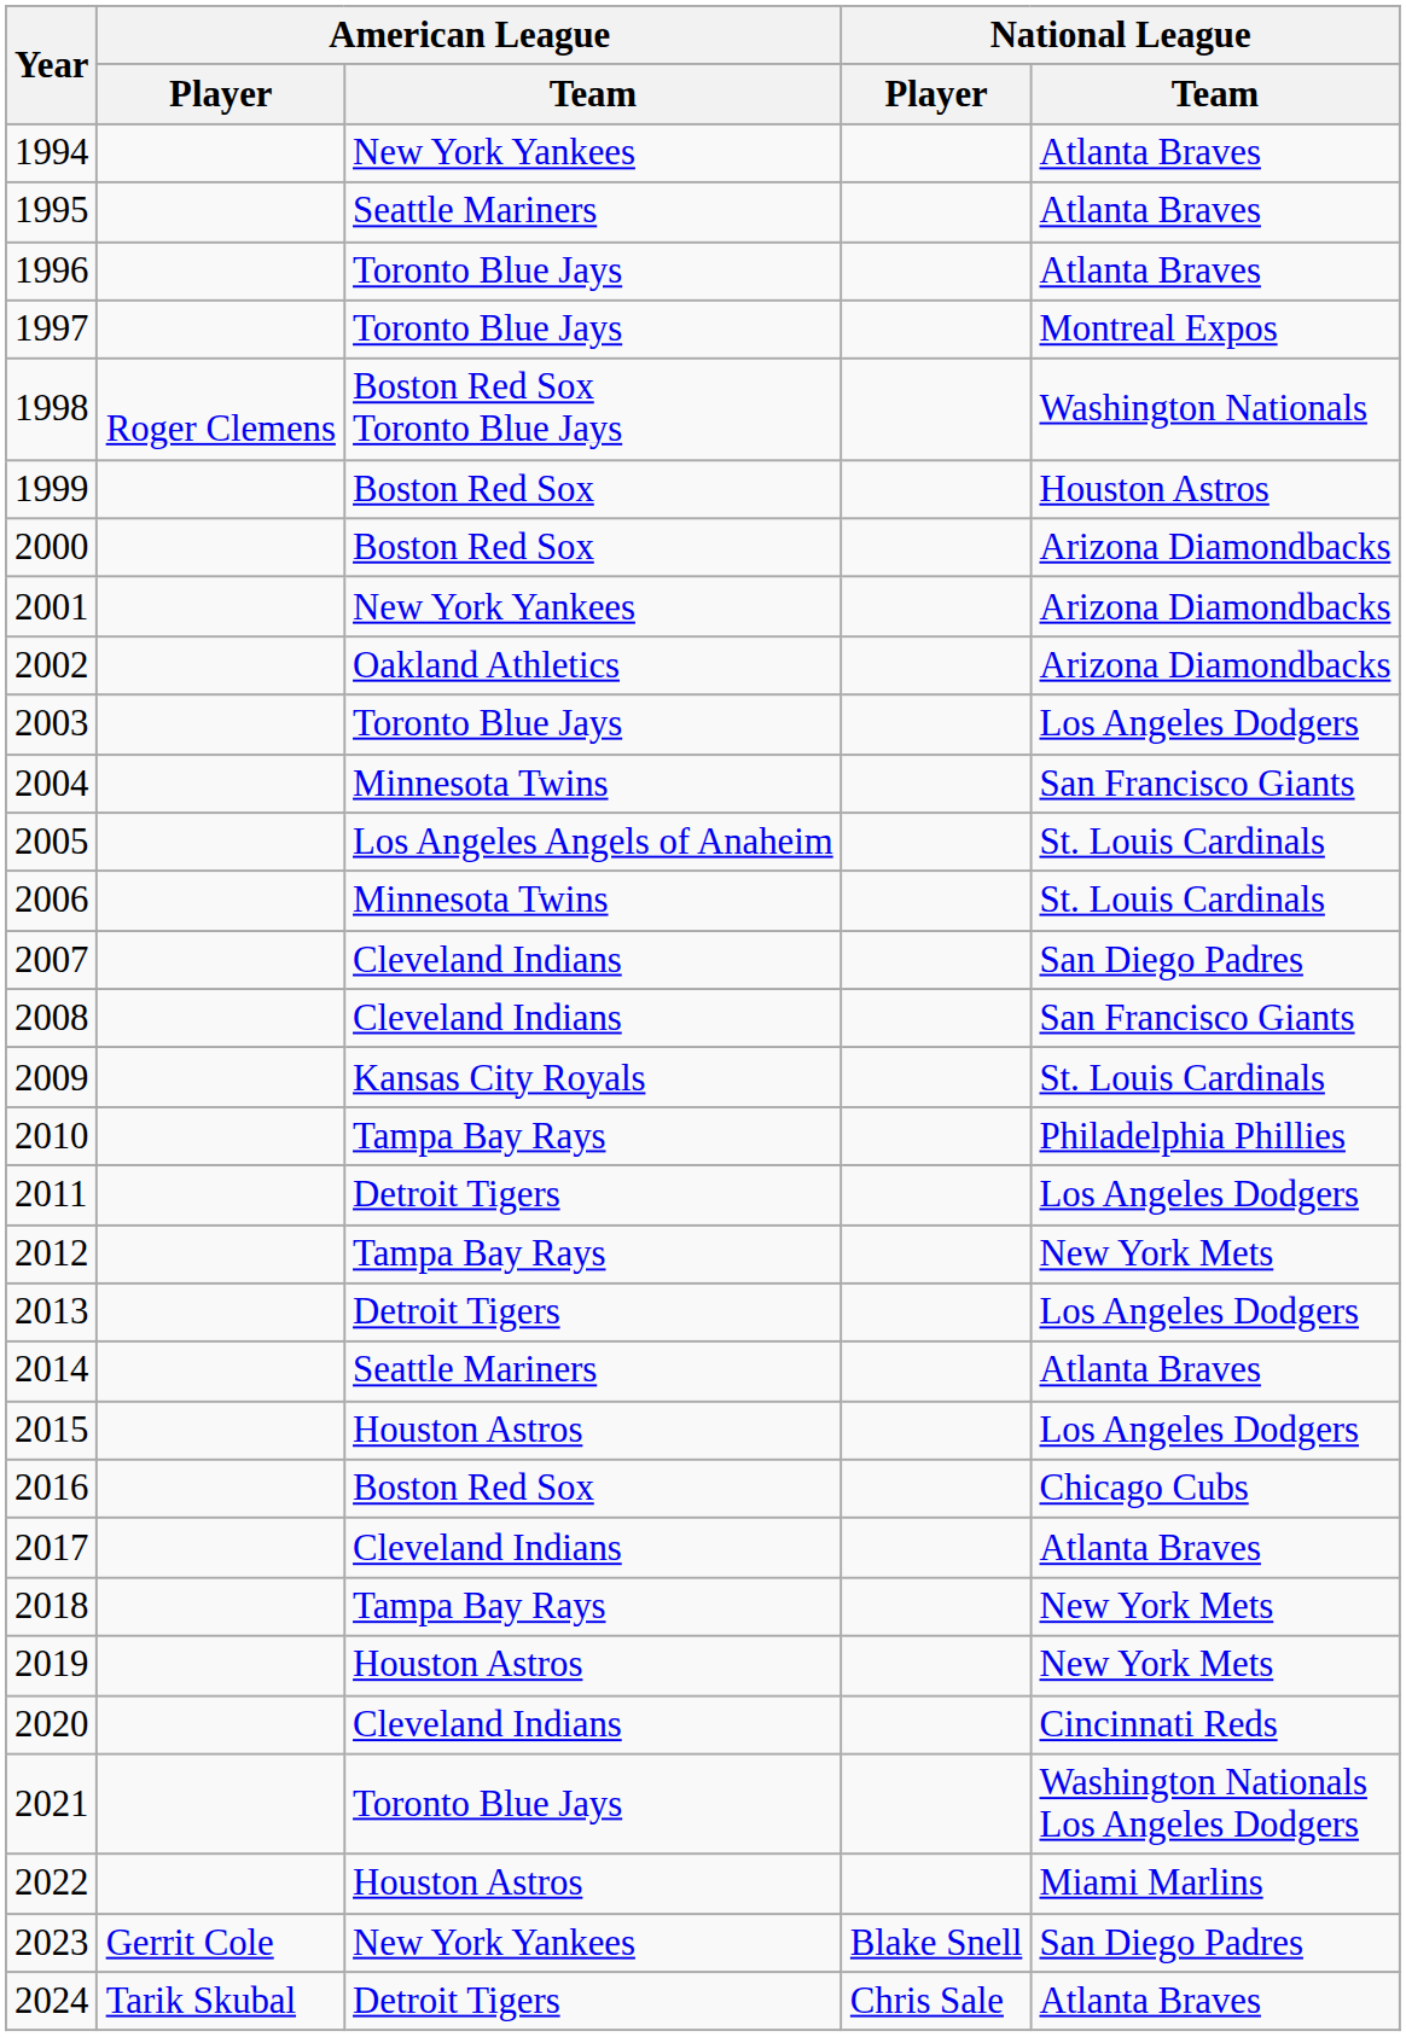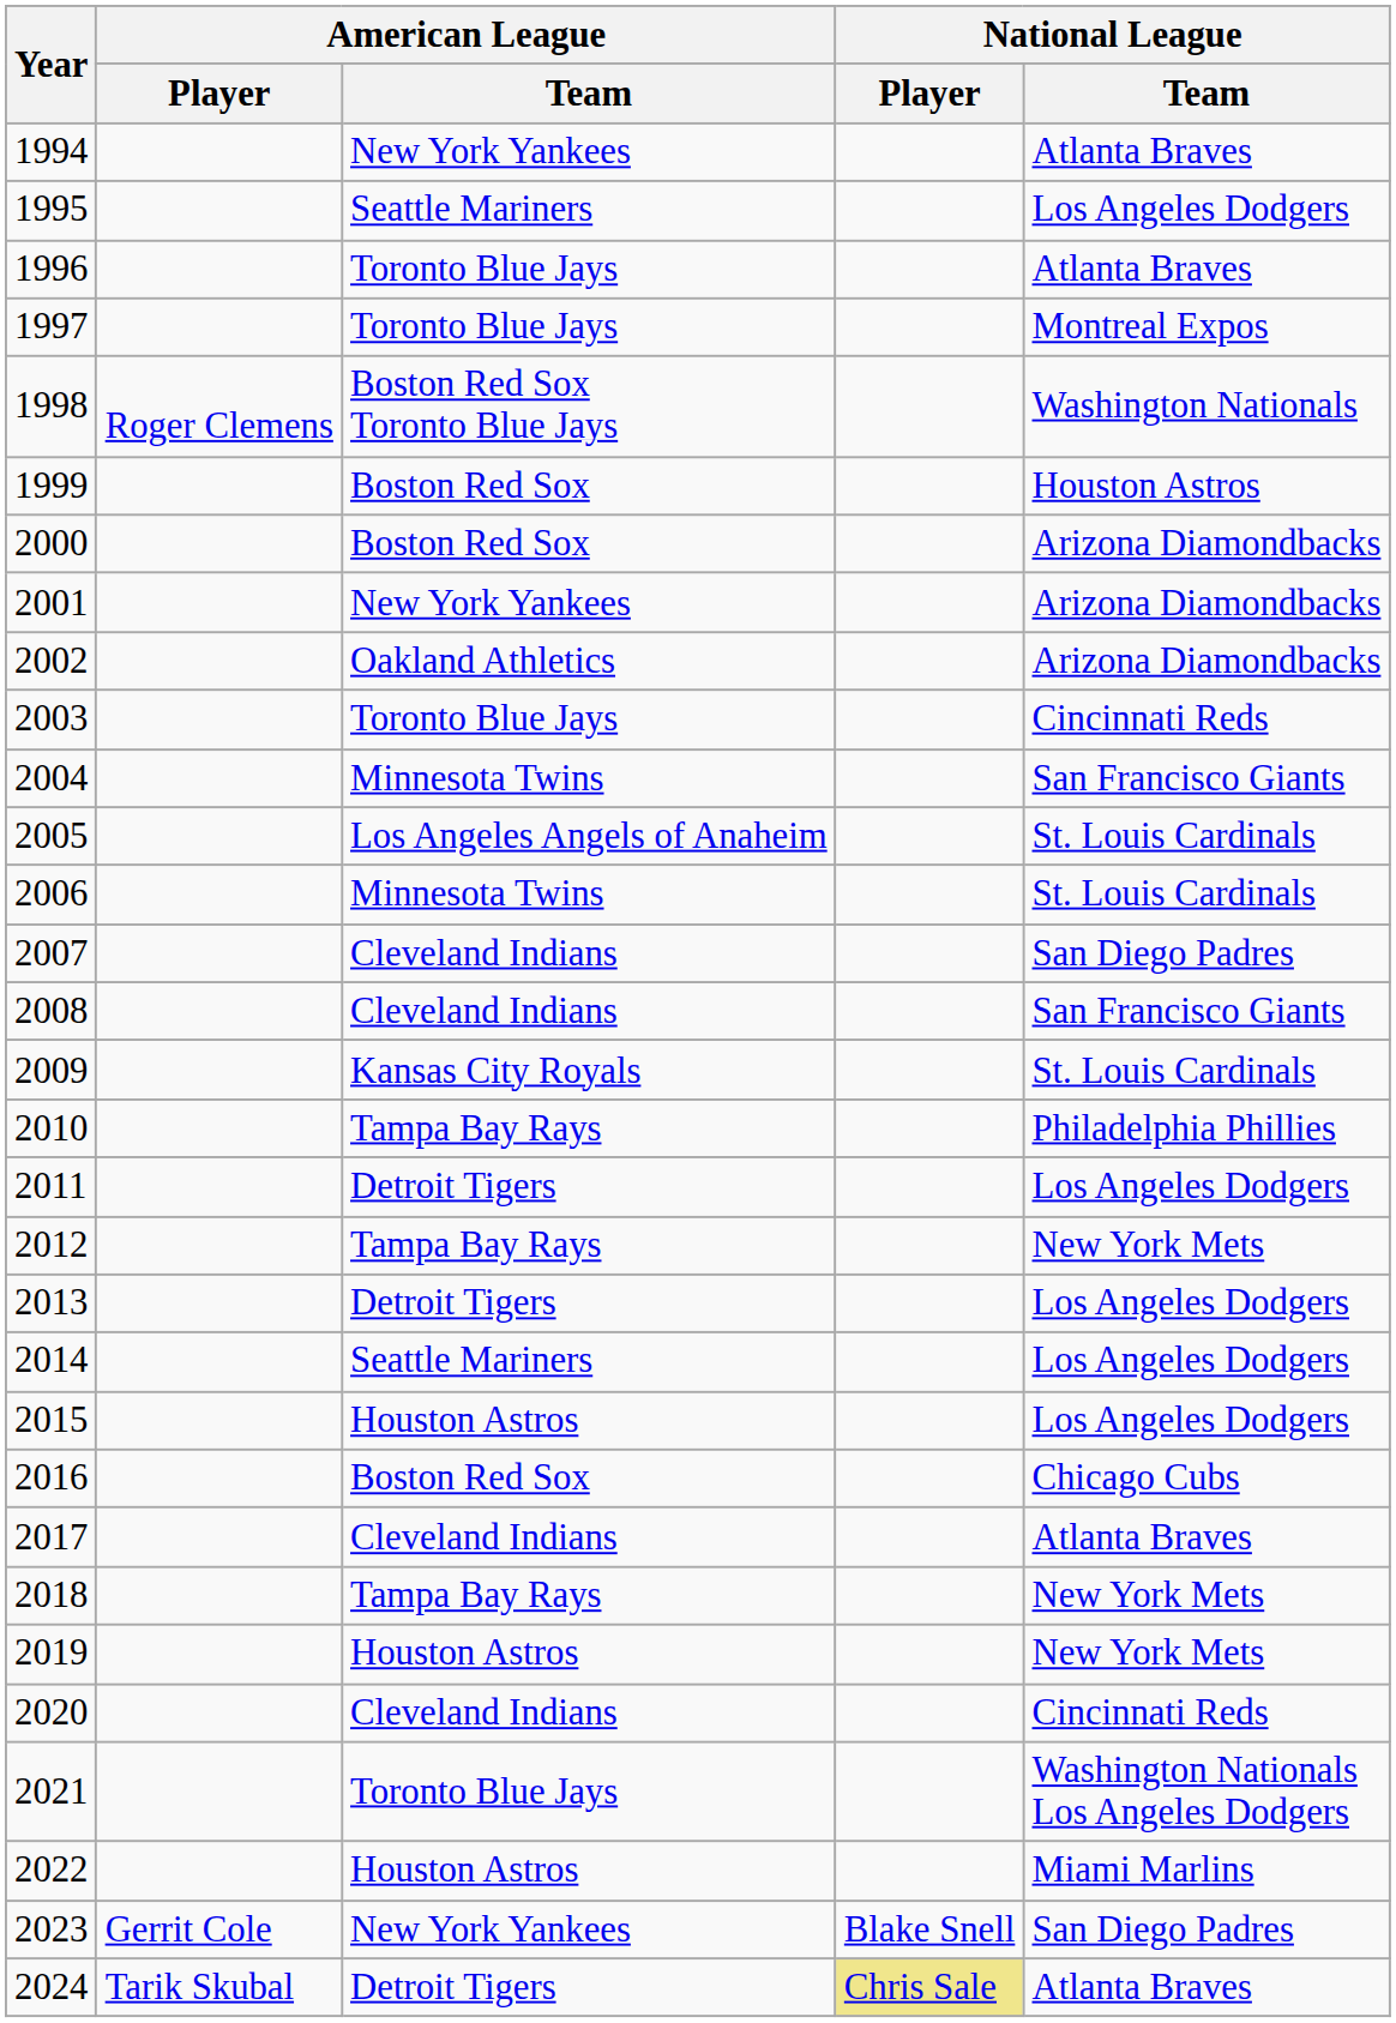1995 | National League / Team: Atlanta Braves -> Los Angeles Dodgers
2003 | National League / Team: Los Angeles Dodgers -> Cincinnati Reds
2014 | National League / Team: Atlanta Braves -> Los Angeles Dodgers
2024 | National League / Player: no background -> khaki background
